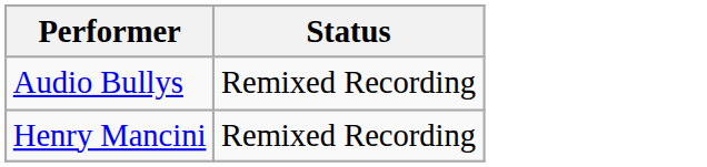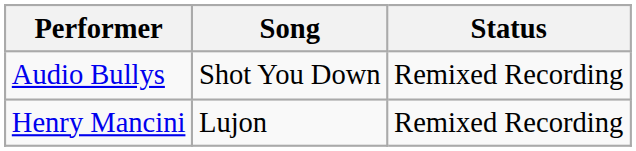+ column: Song | Shot You Down | Lujon
